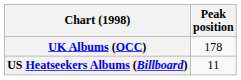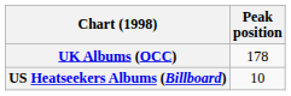US Heatseekers Albums (Billboard) | Peak position: 11 -> 10
